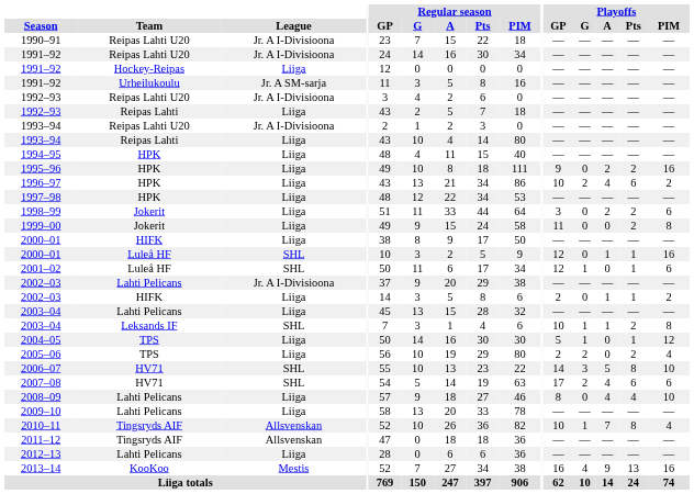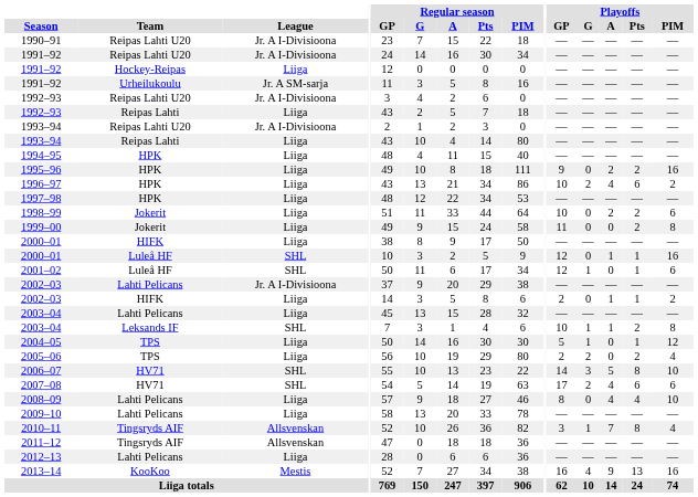1998–99 | Playoffs / GP: 3 -> 10
2010–11 | Playoffs / GP: 10 -> 3
